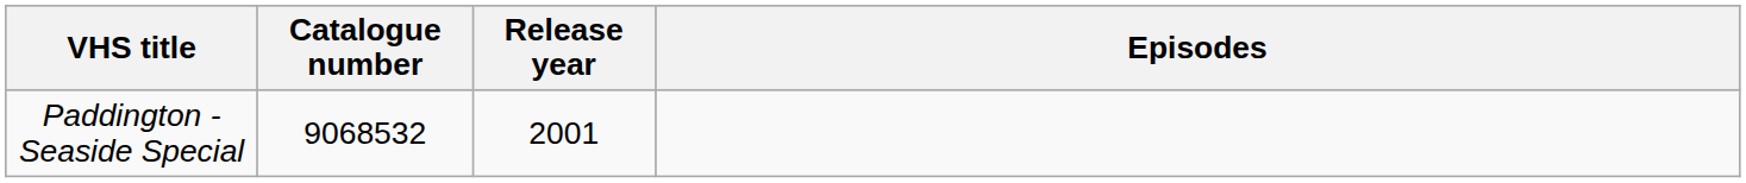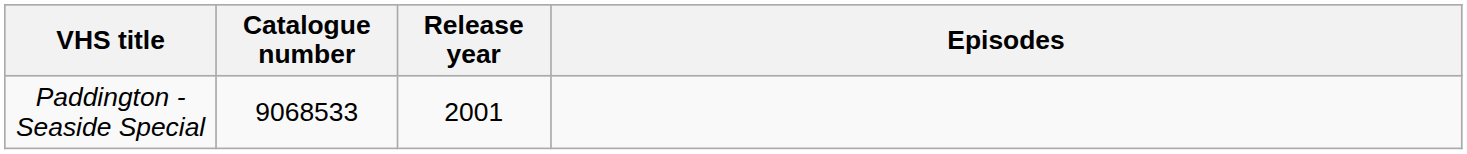Paddington - Seaside Special | Catalogue number: 9068532 -> 9068533
